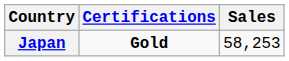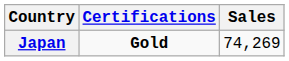Japan | Sales: 58,253 -> 74,269
